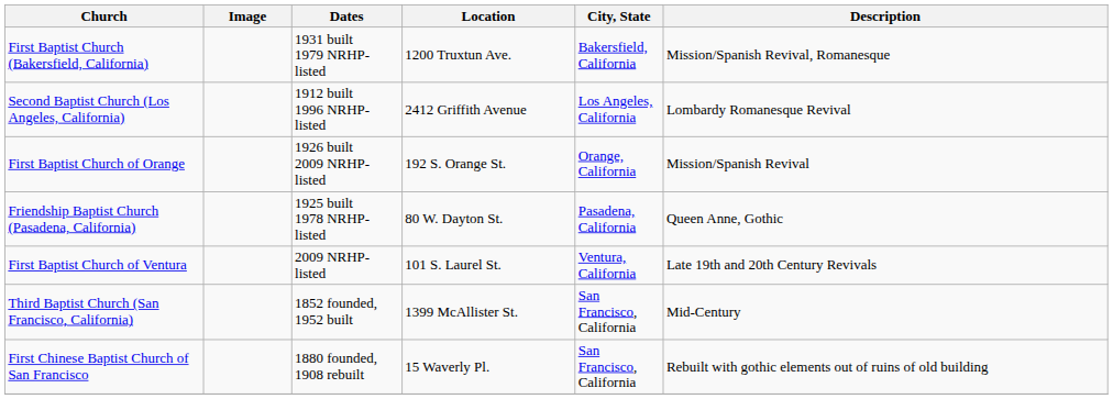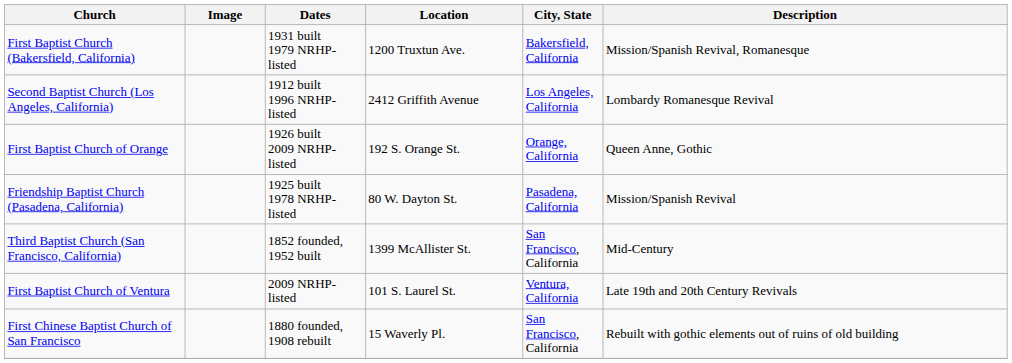First Baptist Church of Orange | Description: Mission/Spanish Revival -> Queen Anne, Gothic
Friendship Baptist Church (Pasadena, California) | Description: Queen Anne, Gothic -> Mission/Spanish Revival
rows swapped: Third Baptist Church (San Francisco, California) <-> First Baptist Church of Ventura
